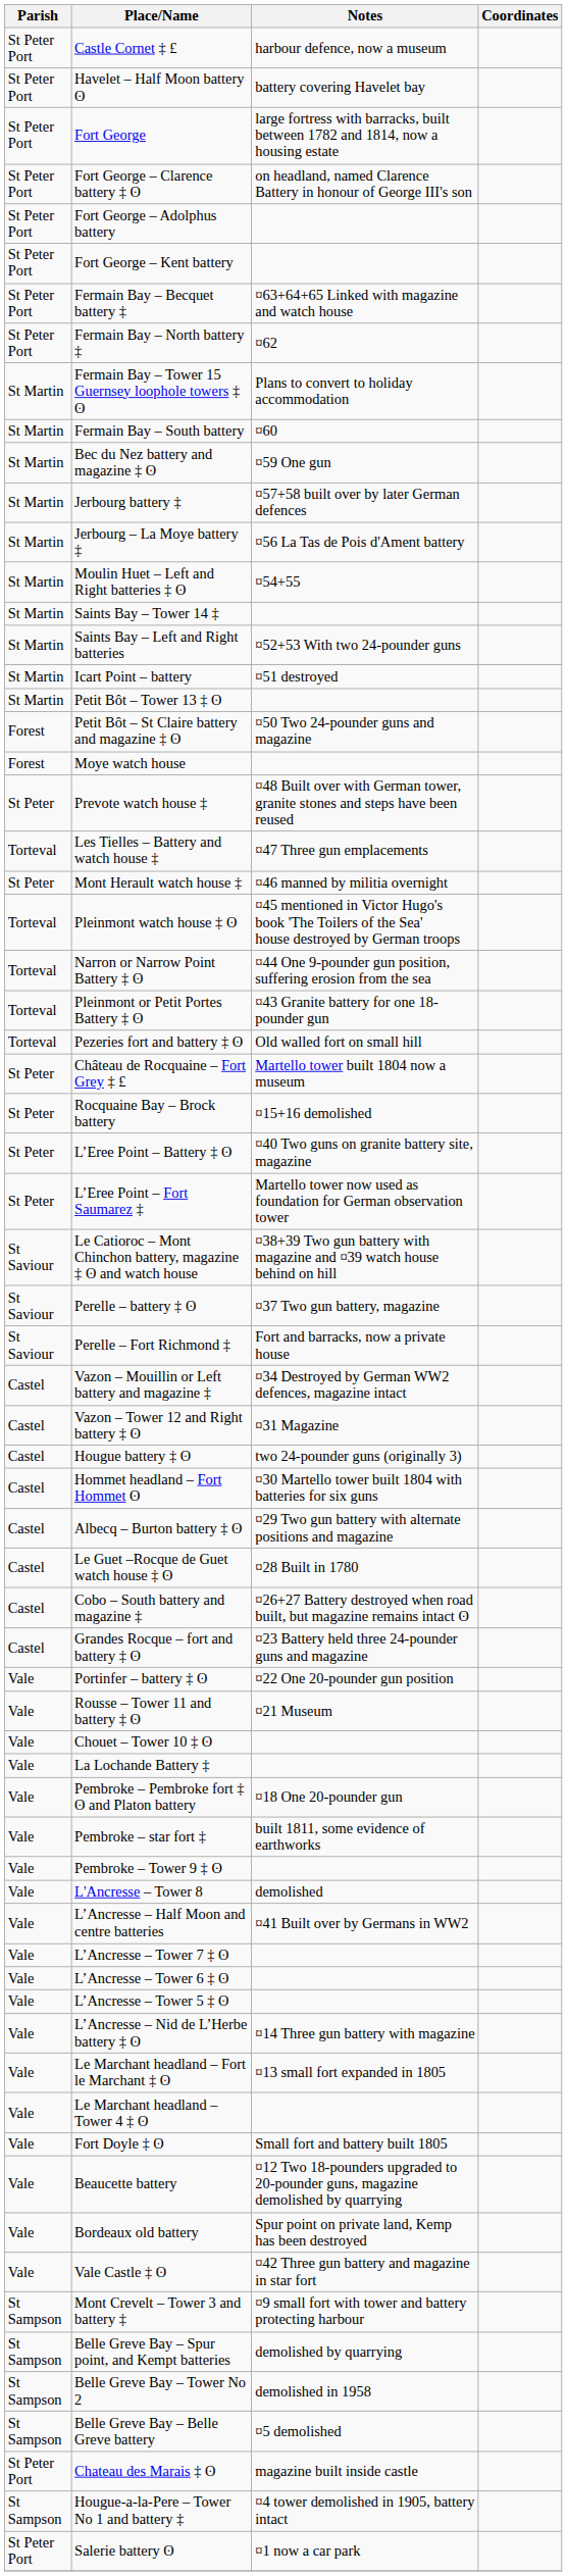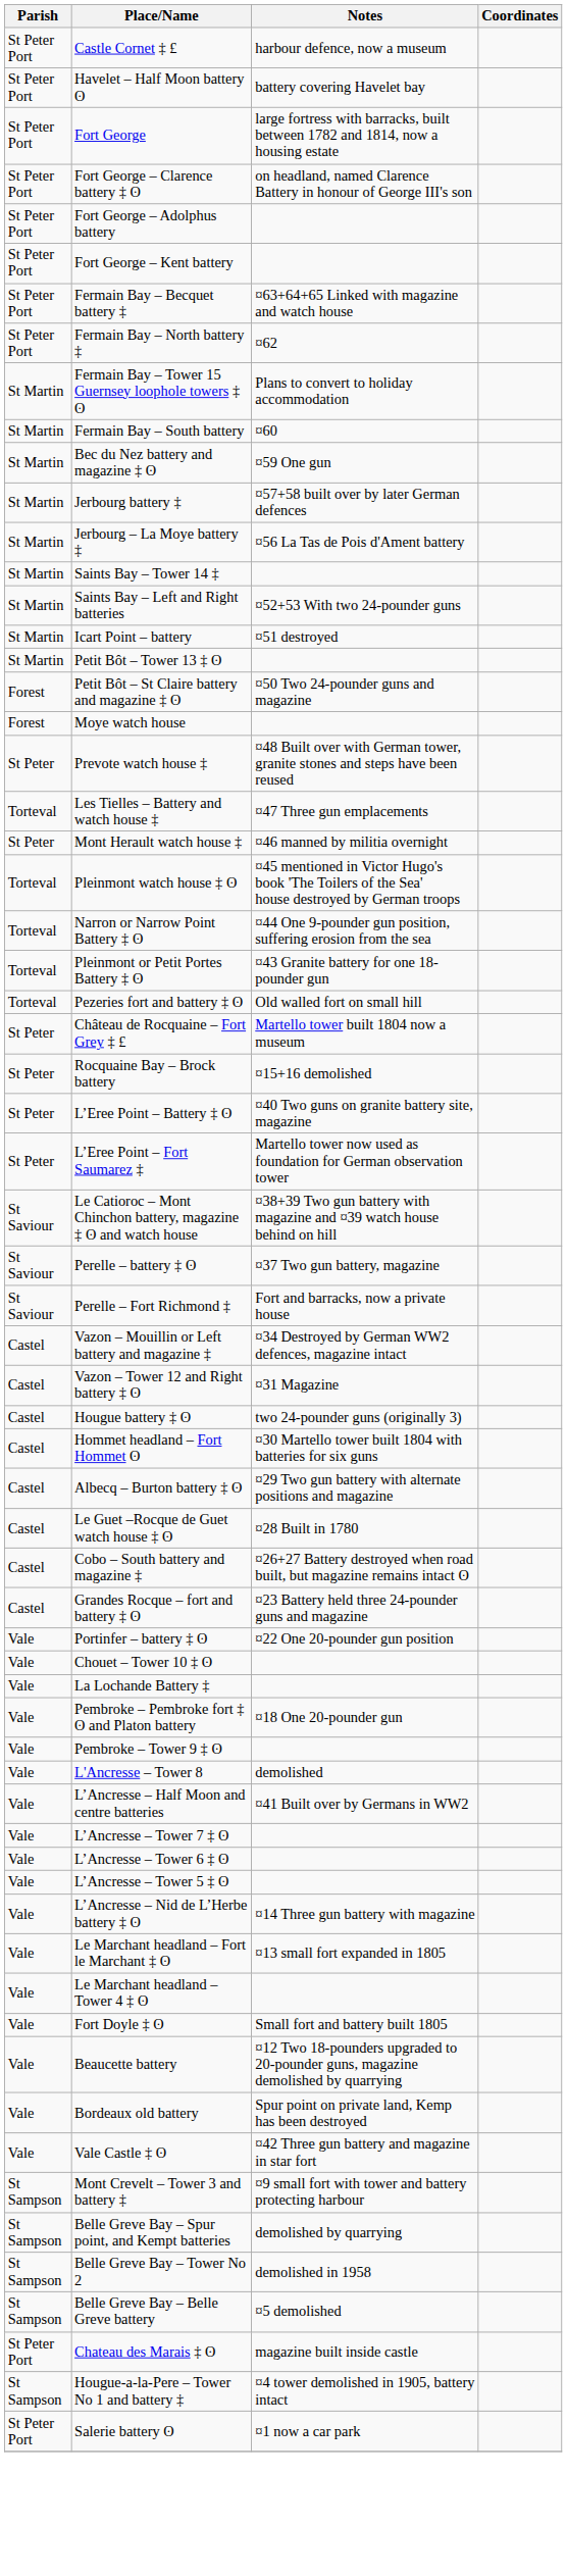- row: St Martin | Moulin Huet – Left and Right batteries ‡ ʘ | ¤54+55
- row: Vale | Rousse – Tower 11 and battery ‡ ʘ | ¤21 Museum
- row: Vale | Pembroke – star fort ‡ | built 1811, some evidence of earthworks
